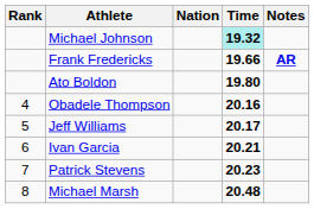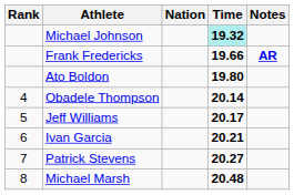Obadele Thompson | Time: 20.16 -> 20.14
Patrick Stevens | Time: 20.23 -> 20.27
